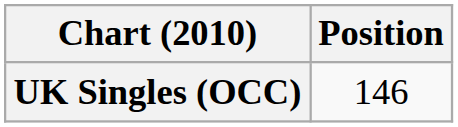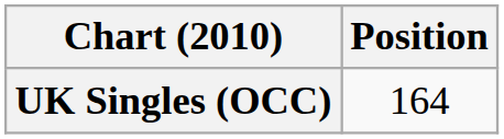UK Singles (OCC) | Position: 146 -> 164
